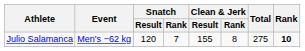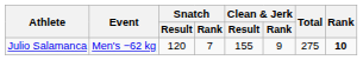Julio Salamanca | Clean & Jerk / Rank: 8 -> 9
